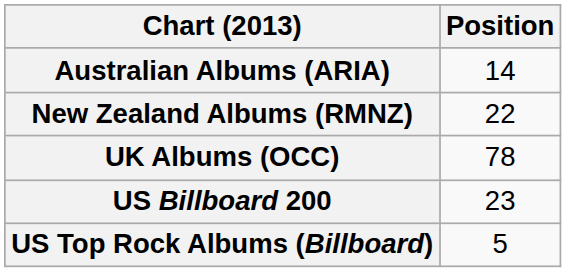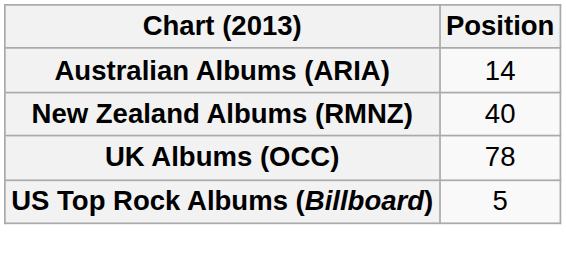New Zealand Albums (RMNZ) | Position: 22 -> 40
- row: US Billboard 200 | 23
